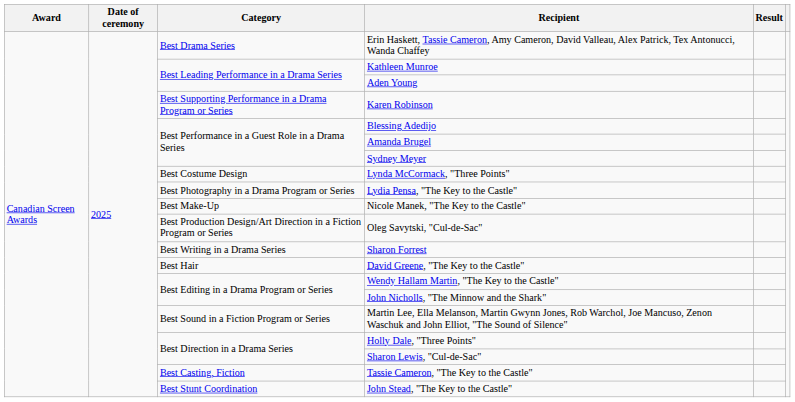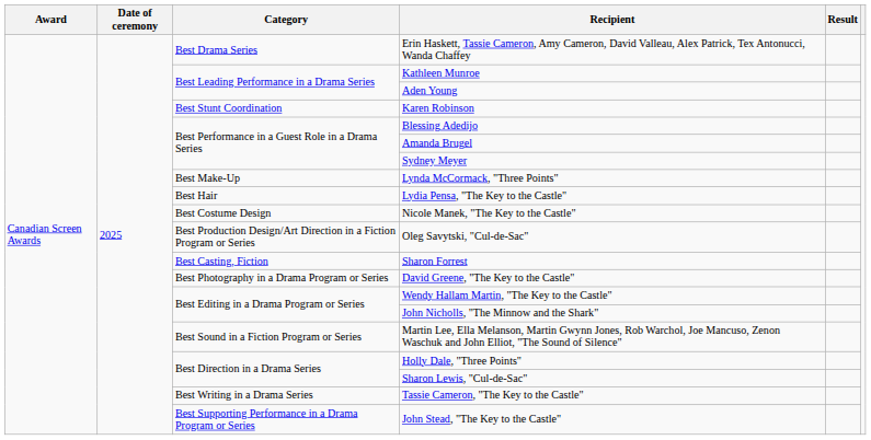Karen Robinson | Category: Best Supporting Performance in a Drama Program or Series -> Best Stunt Coordination
Lynda McCormack, "Three Points" | Category: Best Costume Design -> Best Make-Up
Lydia Pensa, "The Key to the Castle" | Category: Best Photography in a Drama Program or Series -> Best Hair
Nicole Manek, "The Key to the Castle" | Category: Best Make-Up -> Best Costume Design
Sharon Forrest | Category: Best Writing in a Drama Series -> Best Casting, Fiction
David Greene, "The Key to the Castle" | Category: Best Hair -> Best Photography in a Drama Program or Series
Tassie Cameron, "The Key to the Castle" | Category: Best Casting, Fiction -> Best Writing in a Drama Series
John Stead, "The Key to the Castle" | Category: Best Stunt Coordination -> Best Supporting Performance in a Drama Program or Series
